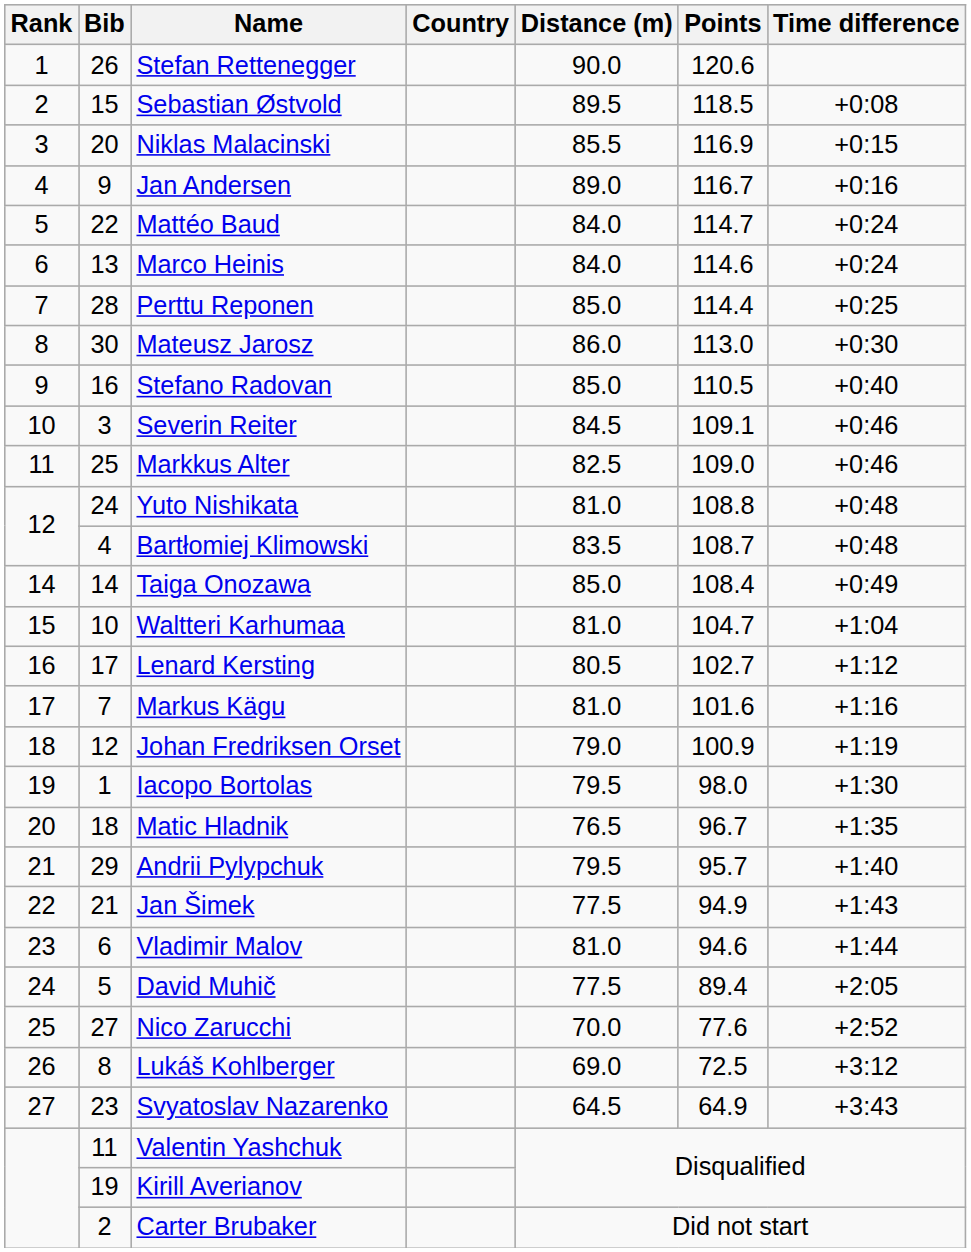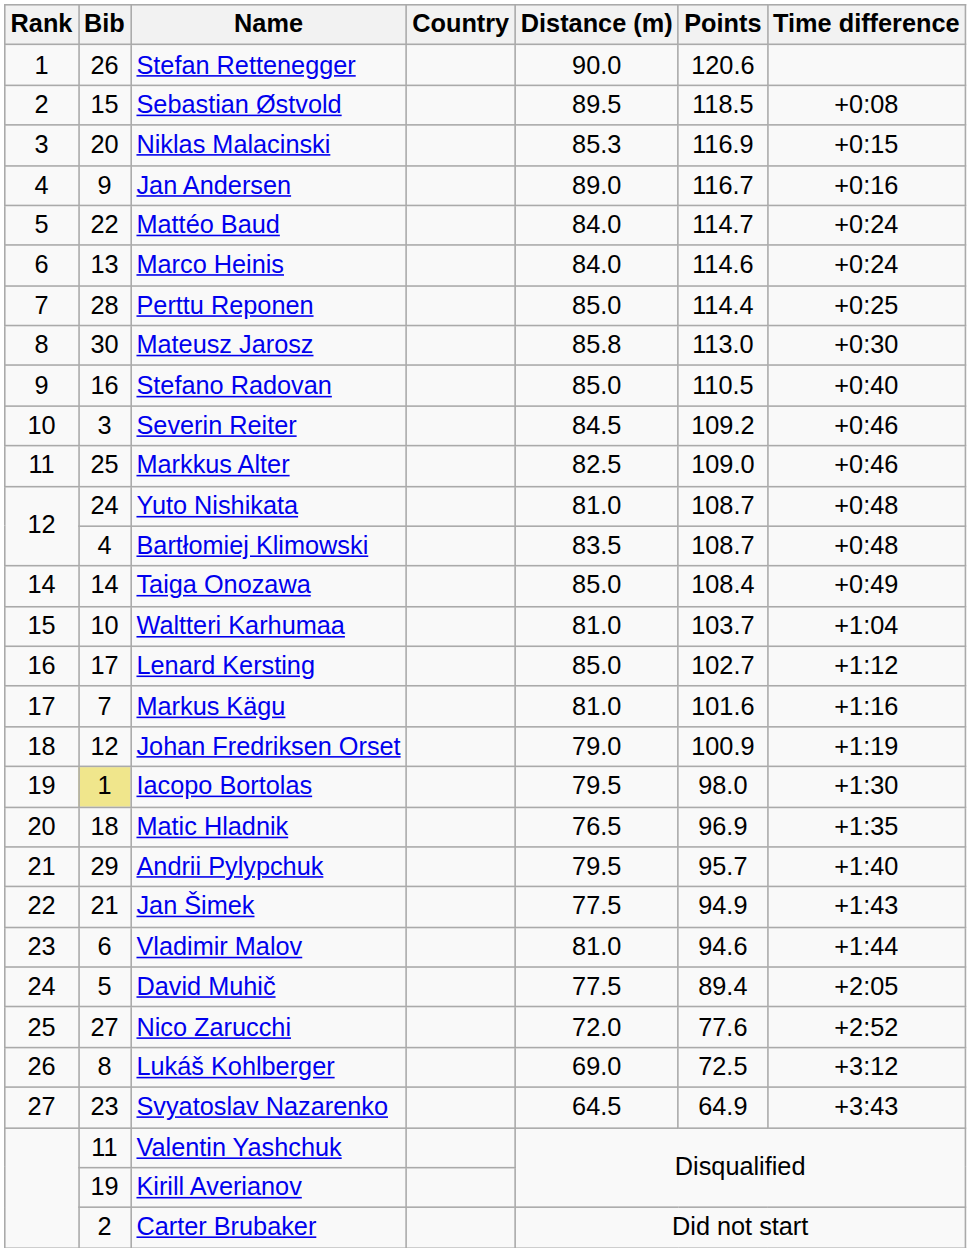Niklas Malacinski | Distance (m): 85.5 -> 85.3
Mateusz Jarosz | Distance (m): 86.0 -> 85.8
Severin Reiter | Points: 109.1 -> 109.2
Yuto Nishikata | Points: 108.8 -> 108.7
Waltteri Karhumaa | Points: 104.7 -> 103.7
Lenard Kersting | Distance (m): 80.5 -> 85.0
Iacopo Bortolas | Bib: no background -> khaki background
Matic Hladnik | Points: 96.7 -> 96.9
Nico Zarucchi | Distance (m): 70.0 -> 72.0
